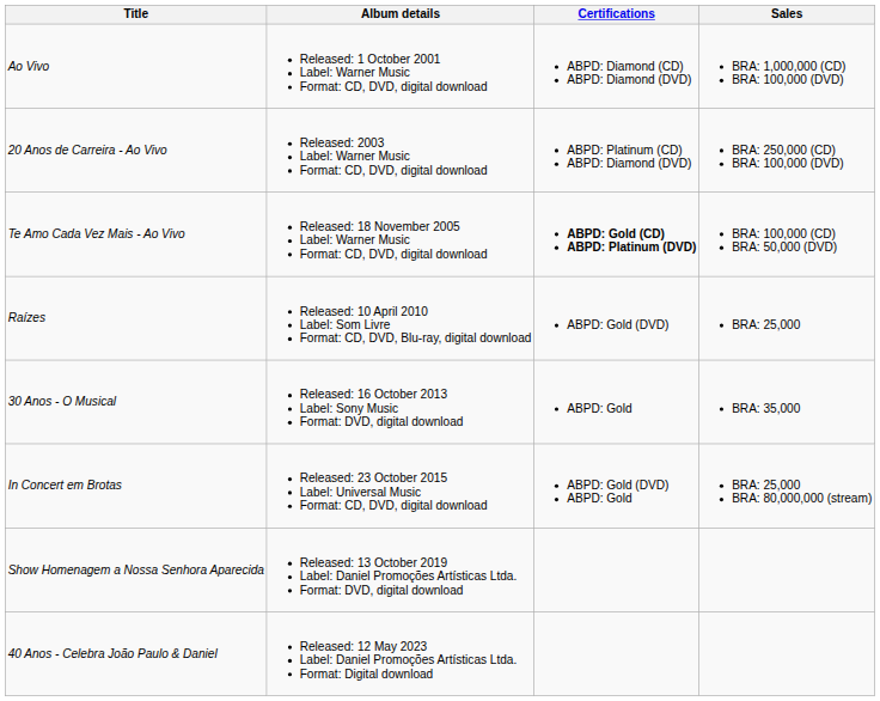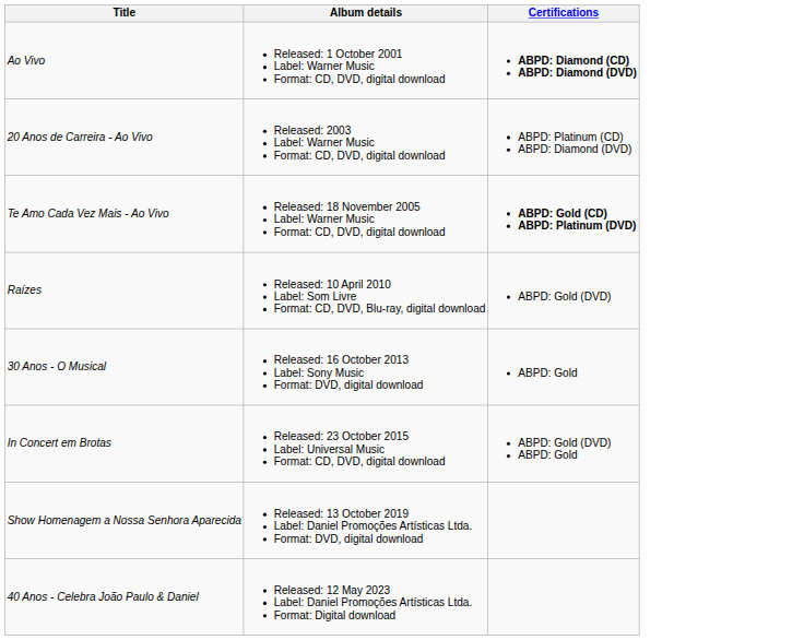- column: Sales | BRA: 1,000,000 (CD) BRA: 100,000 (DVD) | BRA: 250,000 (CD) BRA: 100,000 (DVD) | BRA: 100,000 (CD) BRA: 50,000 (DVD) | BRA: 25,000 | BRA: 35,000 | BRA: 25,000 BRA: 80,000,000 (stream)
Ao Vivo | Certifications: normal -> bold
